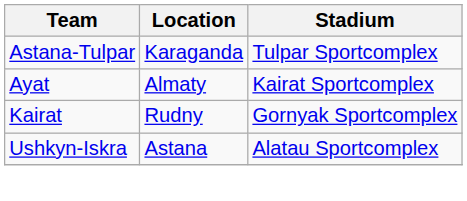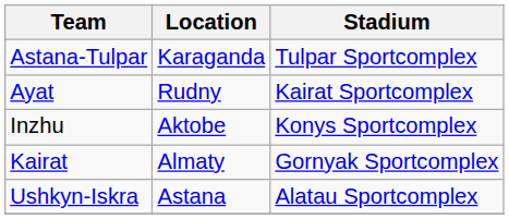Ayat | Location: Almaty -> Rudny
+ row: Inzhu | Aktobe | Konys Sportcomplex
Kairat | Location: Rudny -> Almaty
